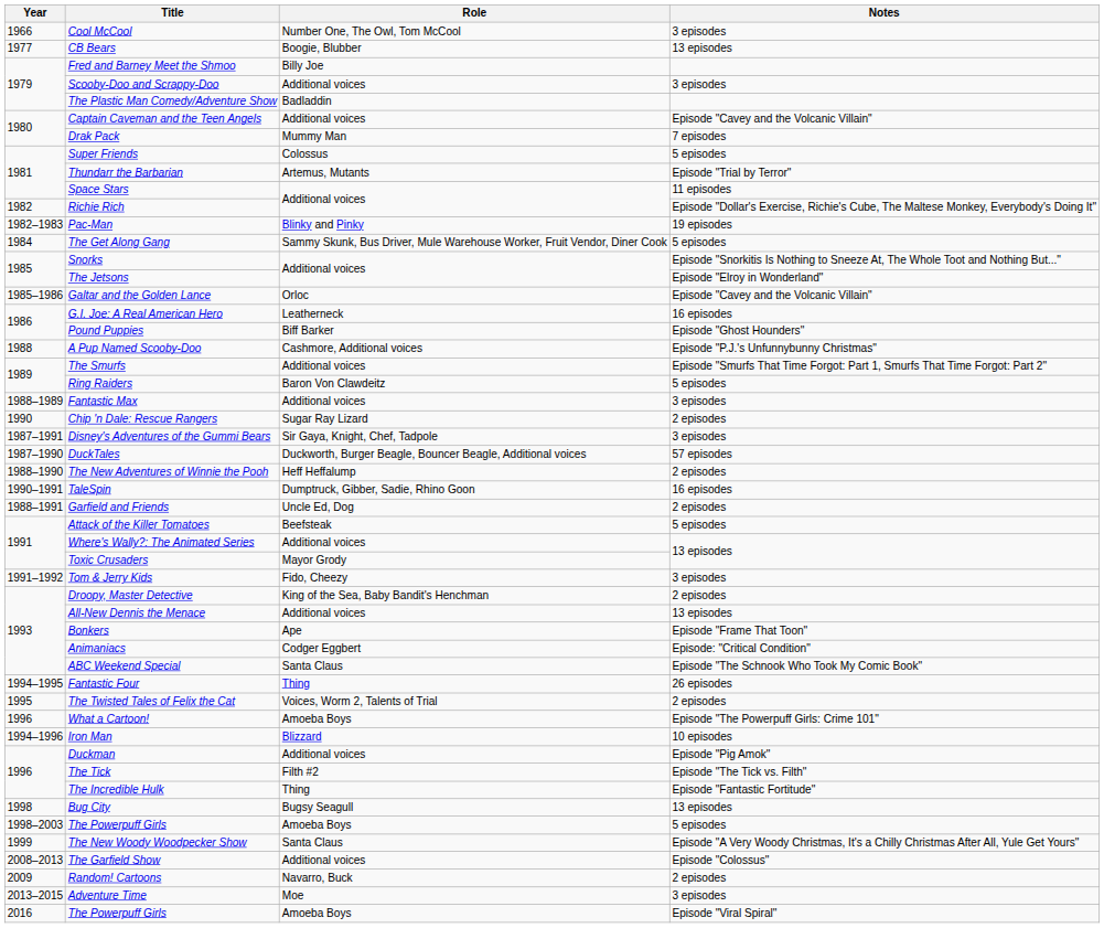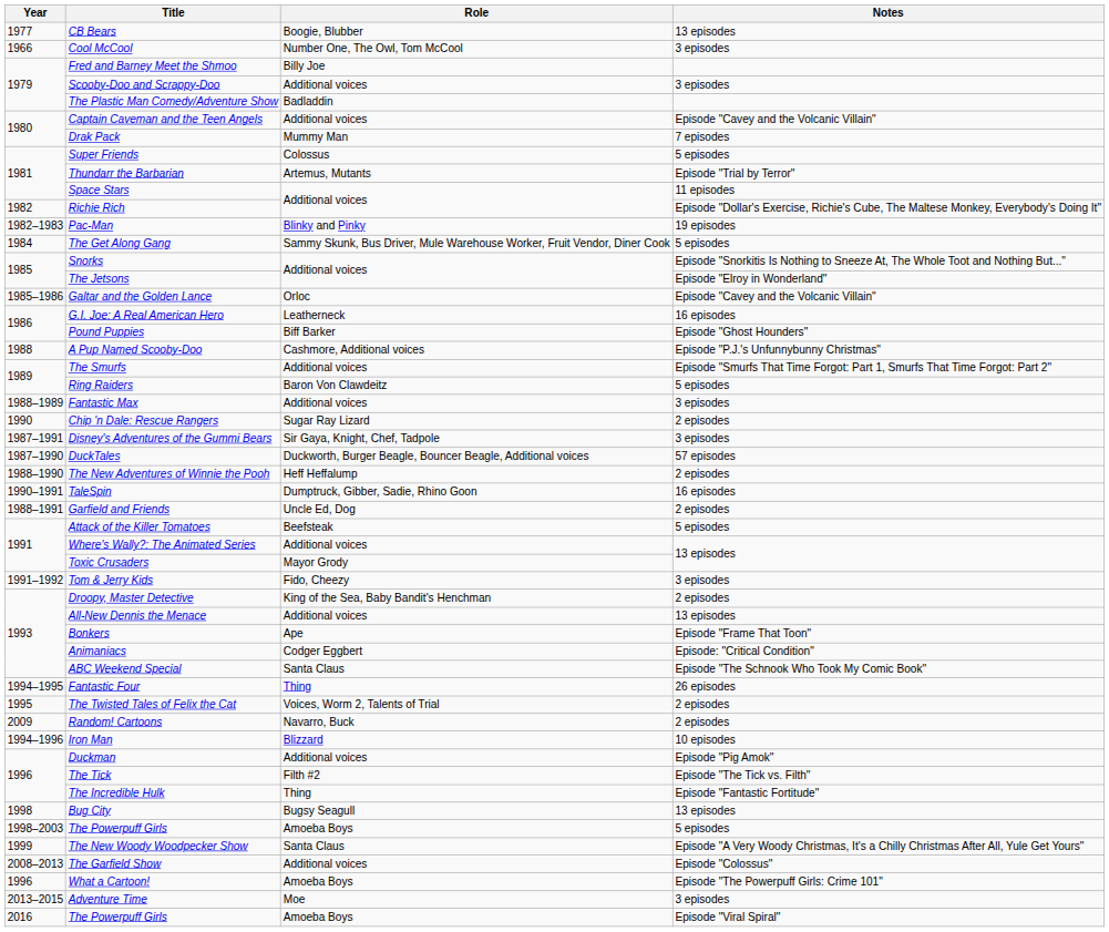rows swapped: Cool McCool <-> CB Bears
rows swapped: What a Cartoon! <-> Random! Cartoons
